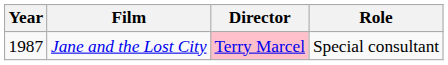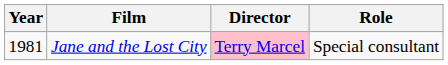Jane and the Lost City | Year: 1987 -> 1981
